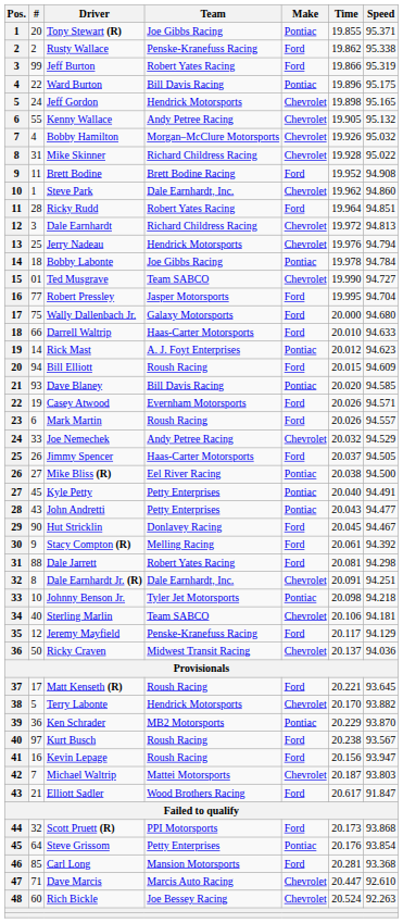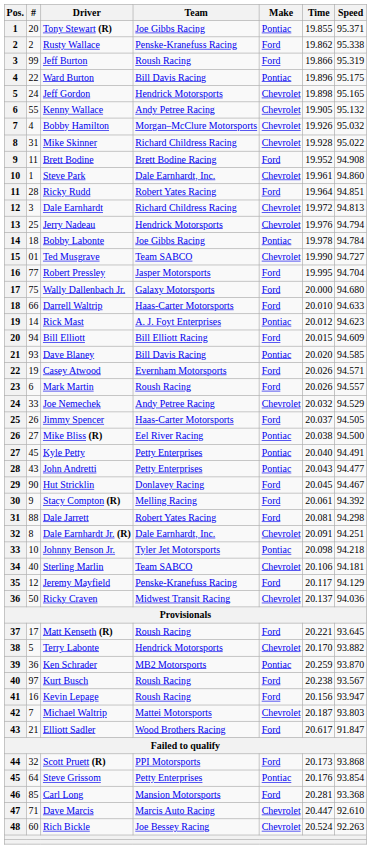Jeff Burton | Team: Robert Yates Racing -> Roush Racing
Steve Park | Time: 19.962 -> 19.961
Bill Elliott | Team: Roush Racing -> Bill Elliott Racing
Ken Schrader | Time: 20.229 -> 20.259
